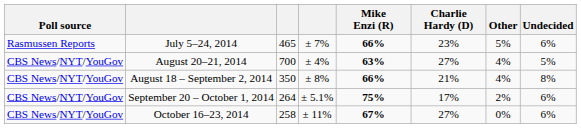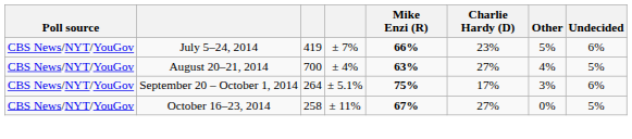July 5–24, 2014 | Poll source: Rasmussen Reports -> CBS News/NYT/YouGov
July 5–24, 2014 | column 3: 465 -> 419
- row: CBS News/NYT/YouGov | August 18 – September 2, 2014 | 350 | ± 8% | 66% | 21% | 4% | 8%
September 20 – October 1, 2014 | Other: 2% -> 3%
October 16–23, 2014 | Undecided: 6% -> 5%
